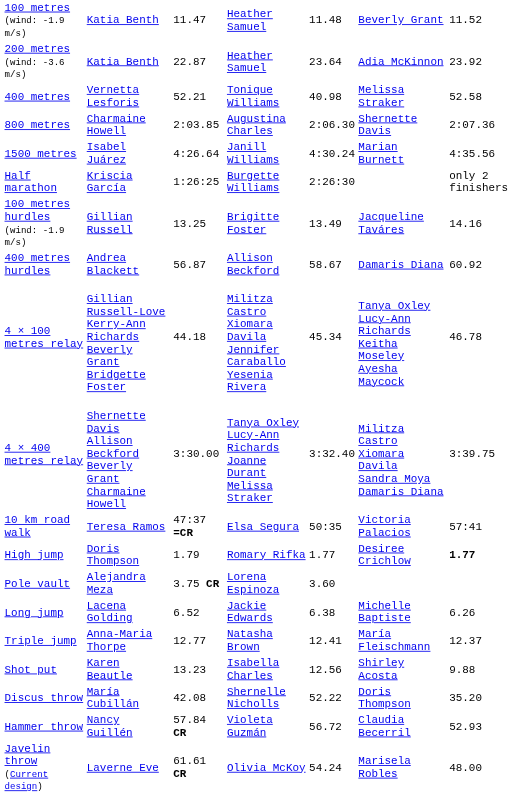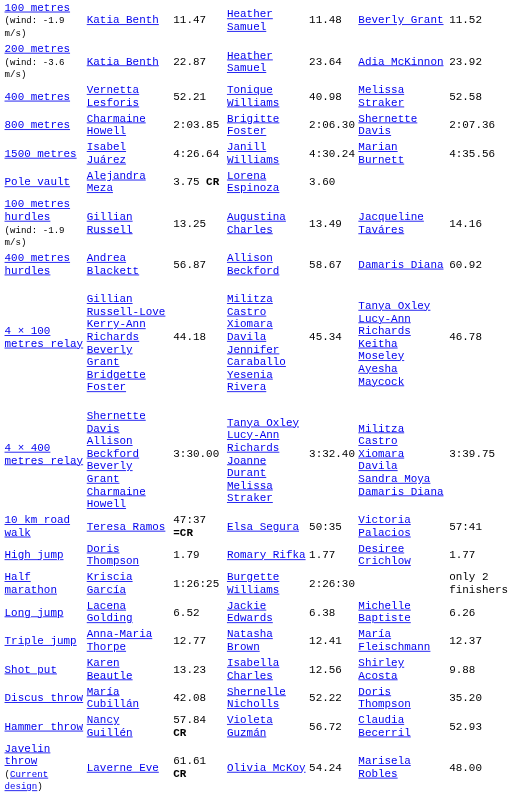800 metres | column 4: Augustina Charles -> Brigitte Foster
rows swapped: Half marathon <-> Pole vault
100 metres hurdles (wind: -1.9 m/s) | column 4: Brigitte Foster -> Augustina Charles
High jump | column 7: bold -> normal
